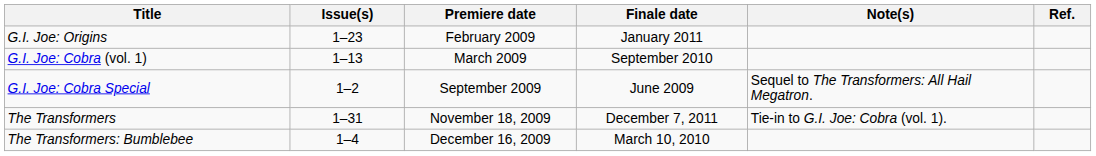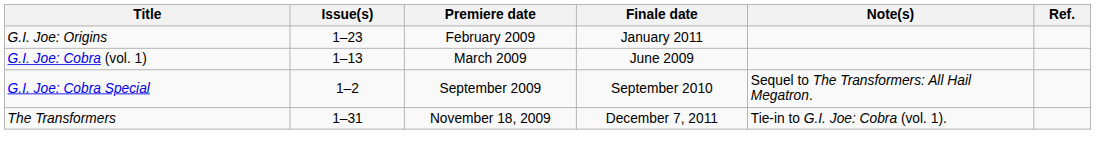G.I. Joe: Cobra (vol. 1) | Finale date: September 2010 -> June 2009
G.I. Joe: Cobra Special | Finale date: June 2009 -> September 2010
- row: The Transformers: Bumblebee | 1–4 | December 16, 2009 | March 10, 2010
